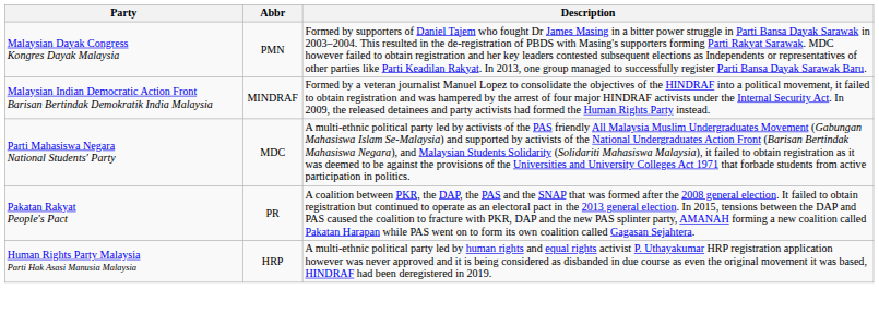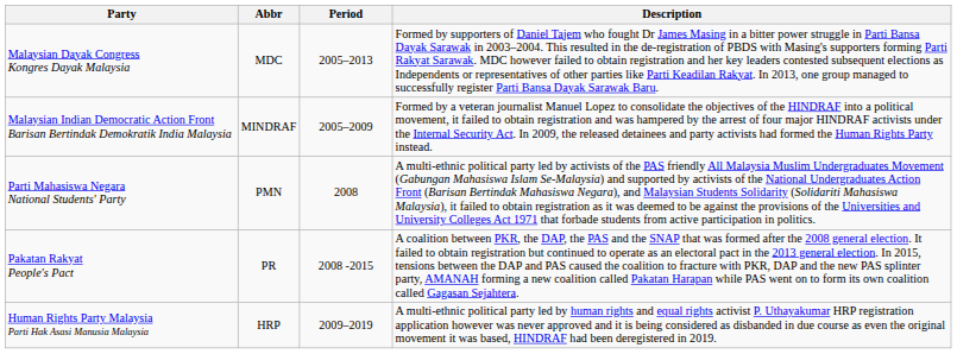+ column: Period | 2005–2013 | 2005–2009 | 2008 | 2008 -2015 | 2009–2019
Malaysian Dayak Congress Kongres Dayak Malaysia | Abbr: PMN -> MDC
Parti Mahasiswa Negara National Students' Party | Abbr: MDC -> PMN
